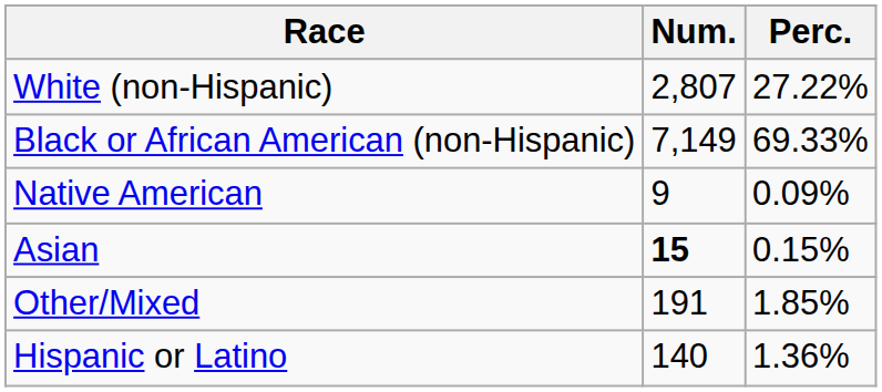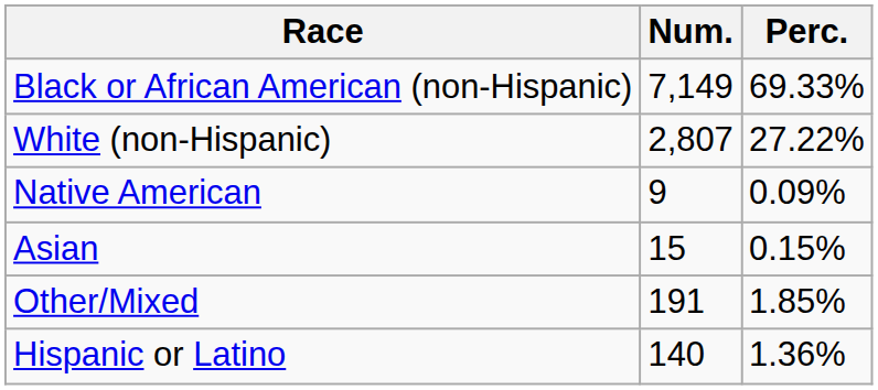rows swapped: White (non-Hispanic) <-> Black or African American (non-Hispanic)
Asian | Num.: bold -> normal
